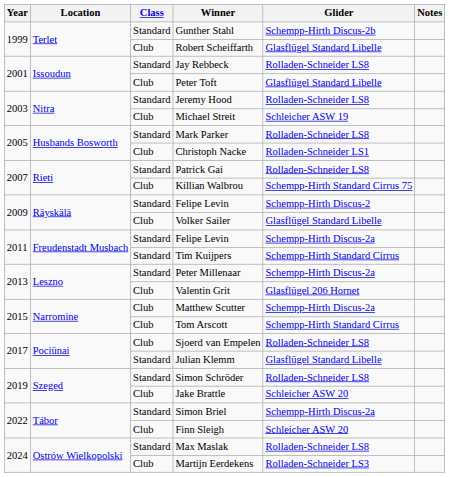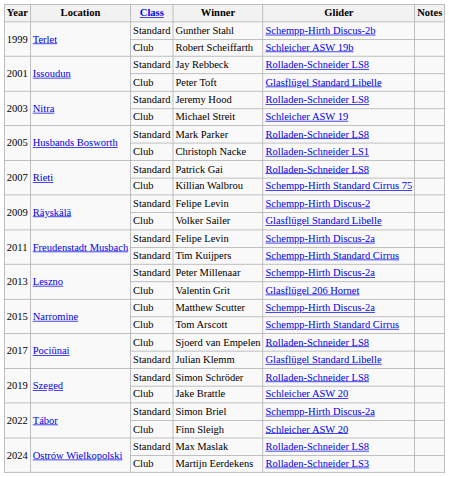Robert Scheiffarth | Glider: Glasflügel Standard Libelle -> Schleicher ASW 19b
